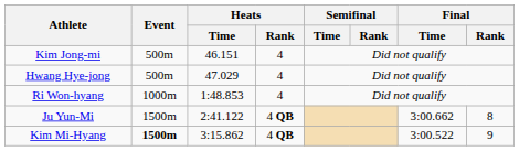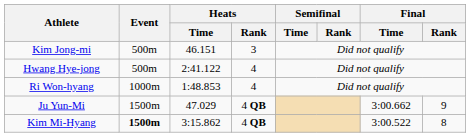Kim Jong-mi | Heats / Rank: 4 -> 3
Hwang Hye-jong | Heats / Time: 47.029 -> 2:41.122
Ju Yun-Mi | Heats / Time: 2:41.122 -> 47.029
Ju Yun-Mi | Final / Rank: 8 -> 9
Kim Mi-Hyang | Final / Rank: 9 -> 8
